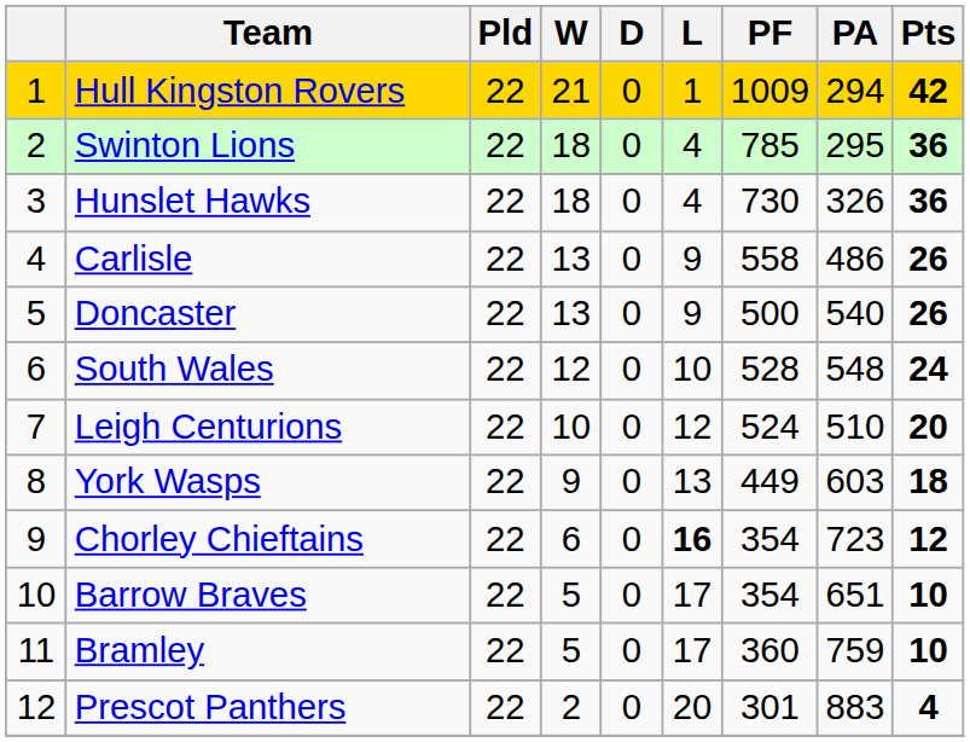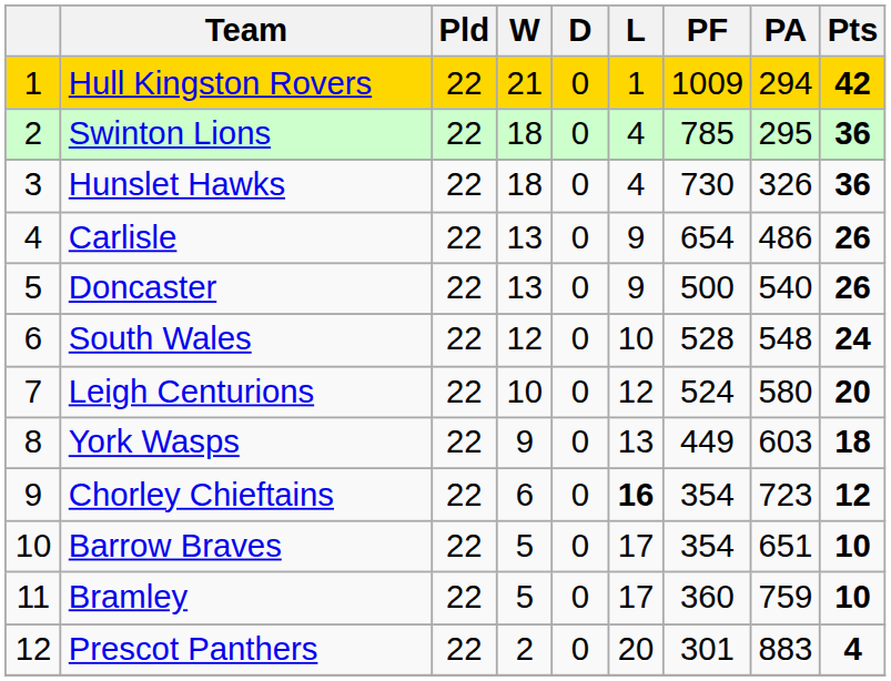Carlisle | PF: 558 -> 654
Leigh Centurions | PA: 510 -> 580
